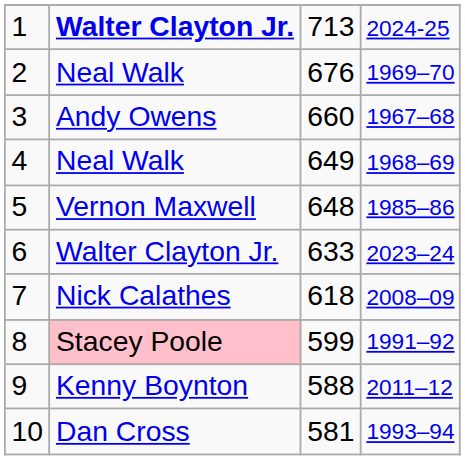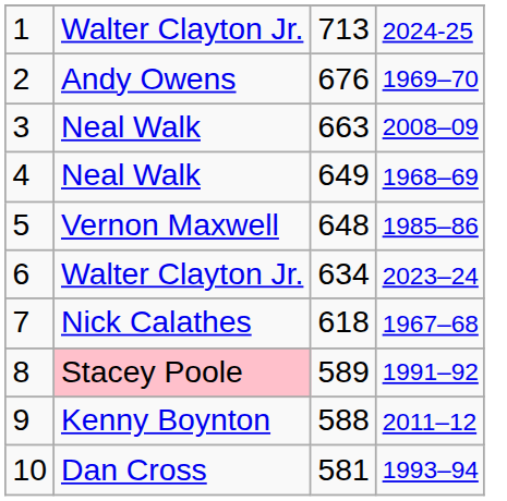1 | column 2: bold -> normal
2 | column 2: Neal Walk -> Andy Owens
3 | column 2: Andy Owens -> Neal Walk
3 | column 3: 660 -> 663
3 | column 4: 1967–68 -> 2008–09
6 | column 3: 633 -> 634
7 | column 4: 2008–09 -> 1967–68
8 | column 3: 599 -> 589
